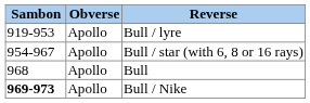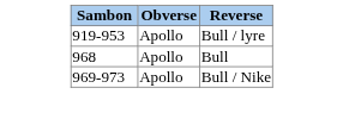- row: 954-967 | Apollo | Bull / star (with 6, 8 or 16 rays)
Bull / Nike | Sambon: bold -> normal
